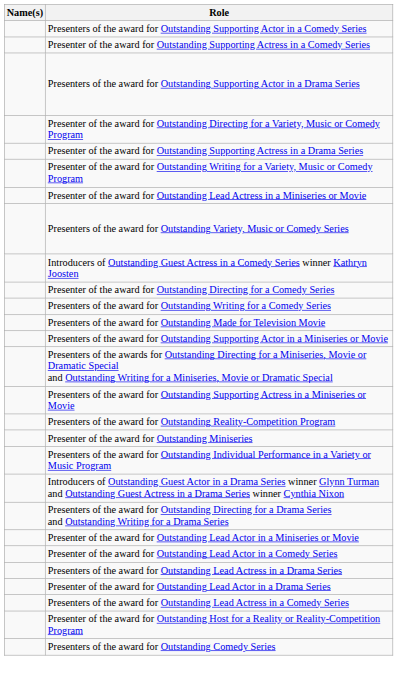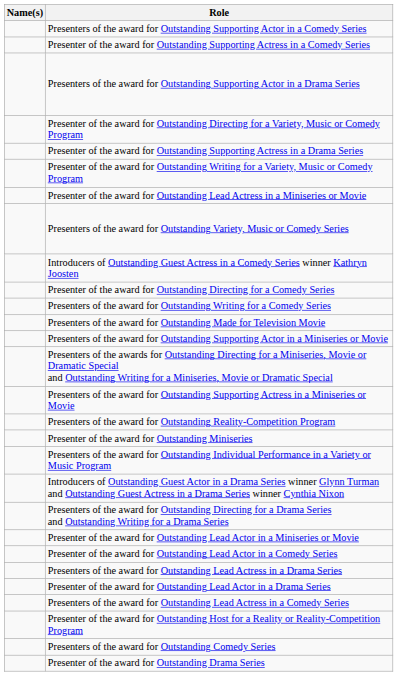+ row: Presenter of the award for Outstanding Drama Series
